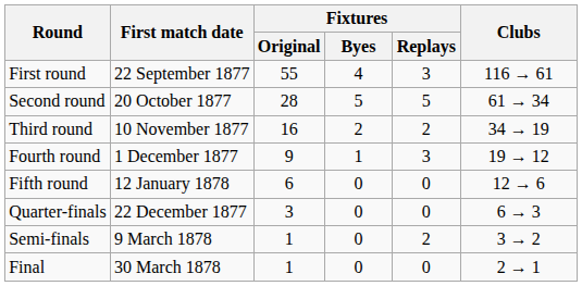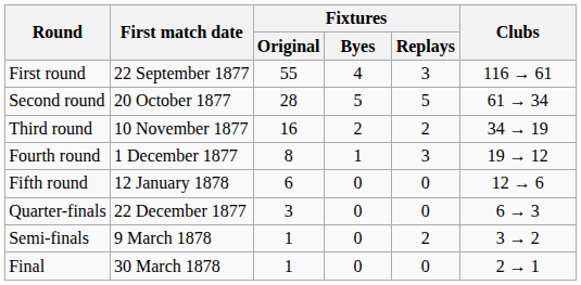Fourth round | Fixtures / Original: 9 -> 8
